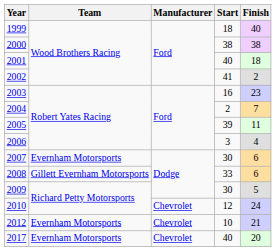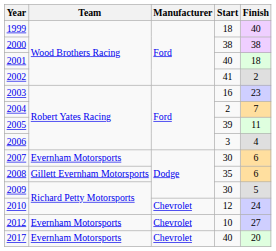2008 | Start: 33 -> 35
2012 | Finish: 21 -> 27
